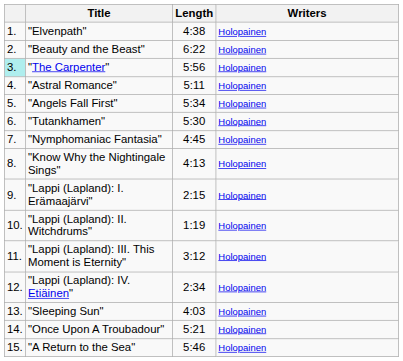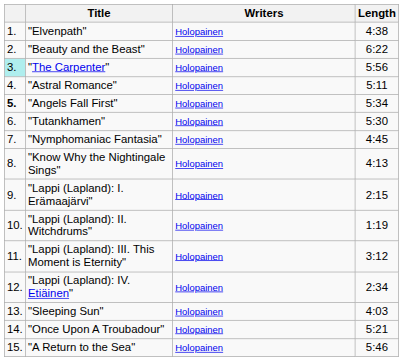columns swapped: Writers <-> Length
"Angels Fall First" | column 1: normal -> bold
